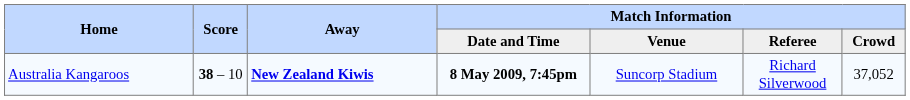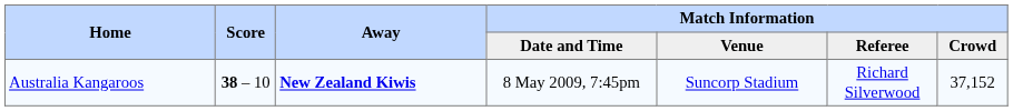Australia Kangaroos | Match Information / Date and Time: bold -> normal
Australia Kangaroos | Match Information / Crowd: 37,052 -> 37,152
